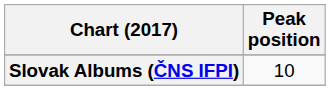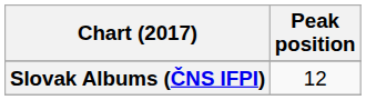Slovak Albums (ČNS IFPI) | Peak position: 10 -> 12
